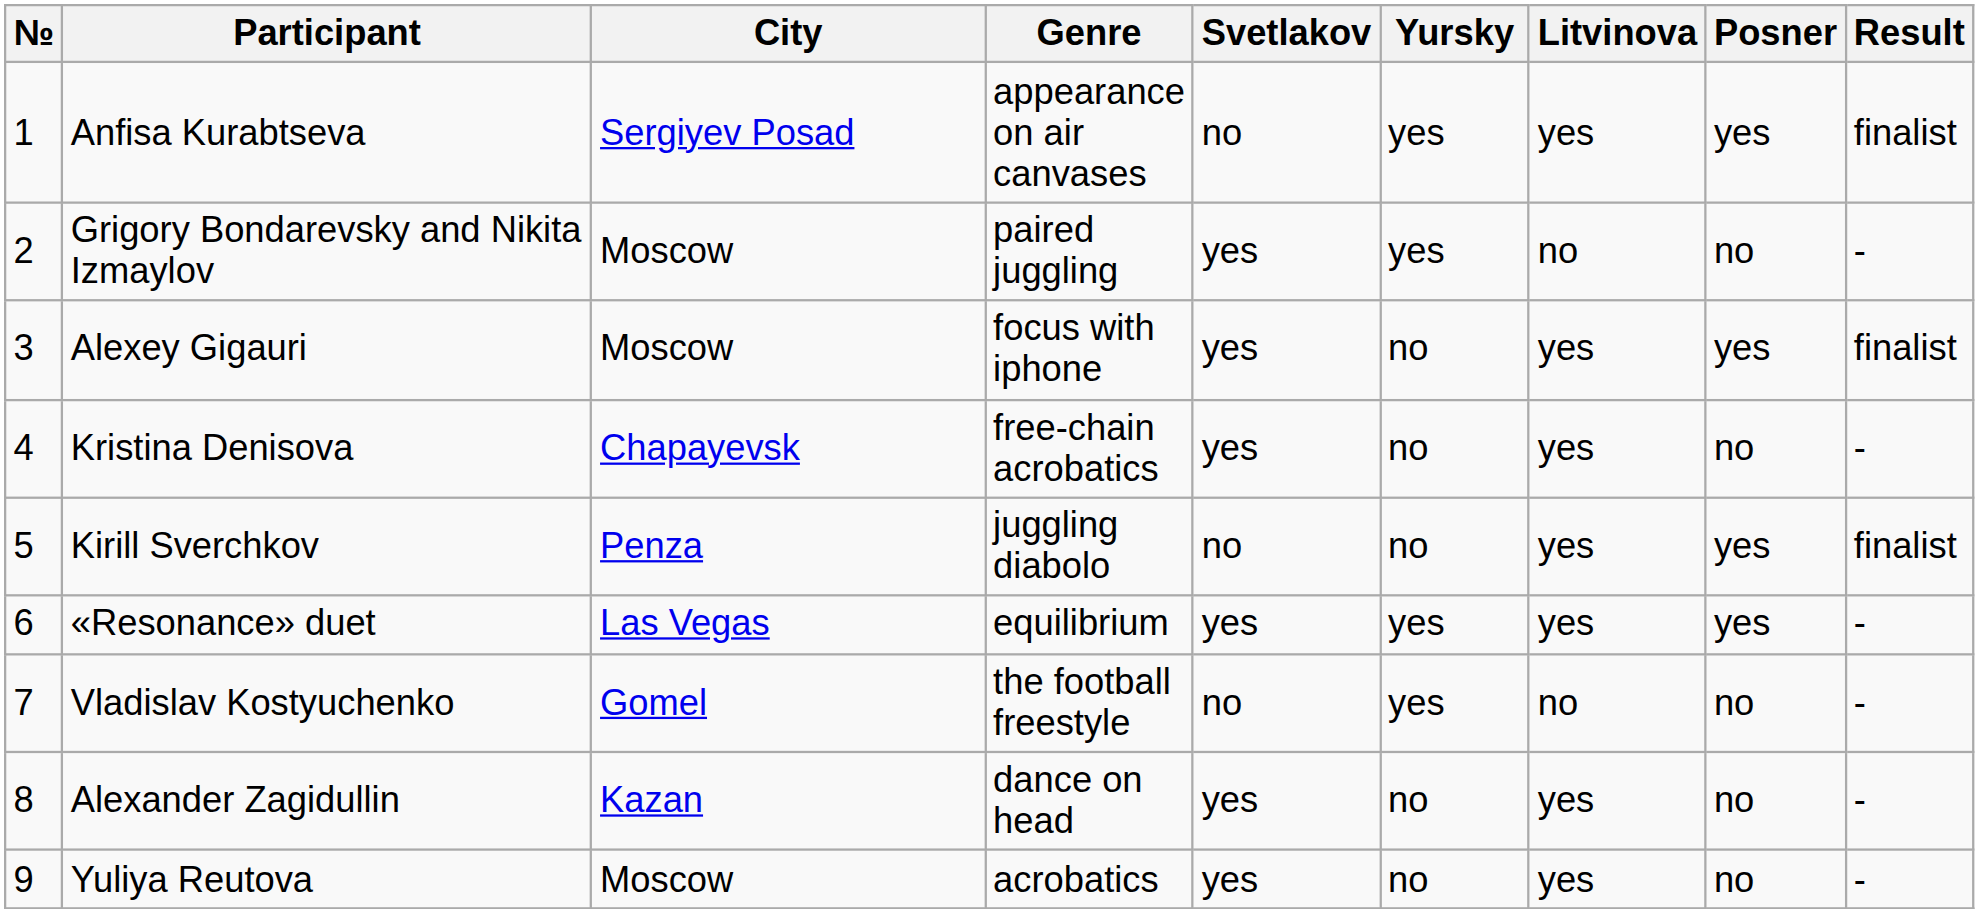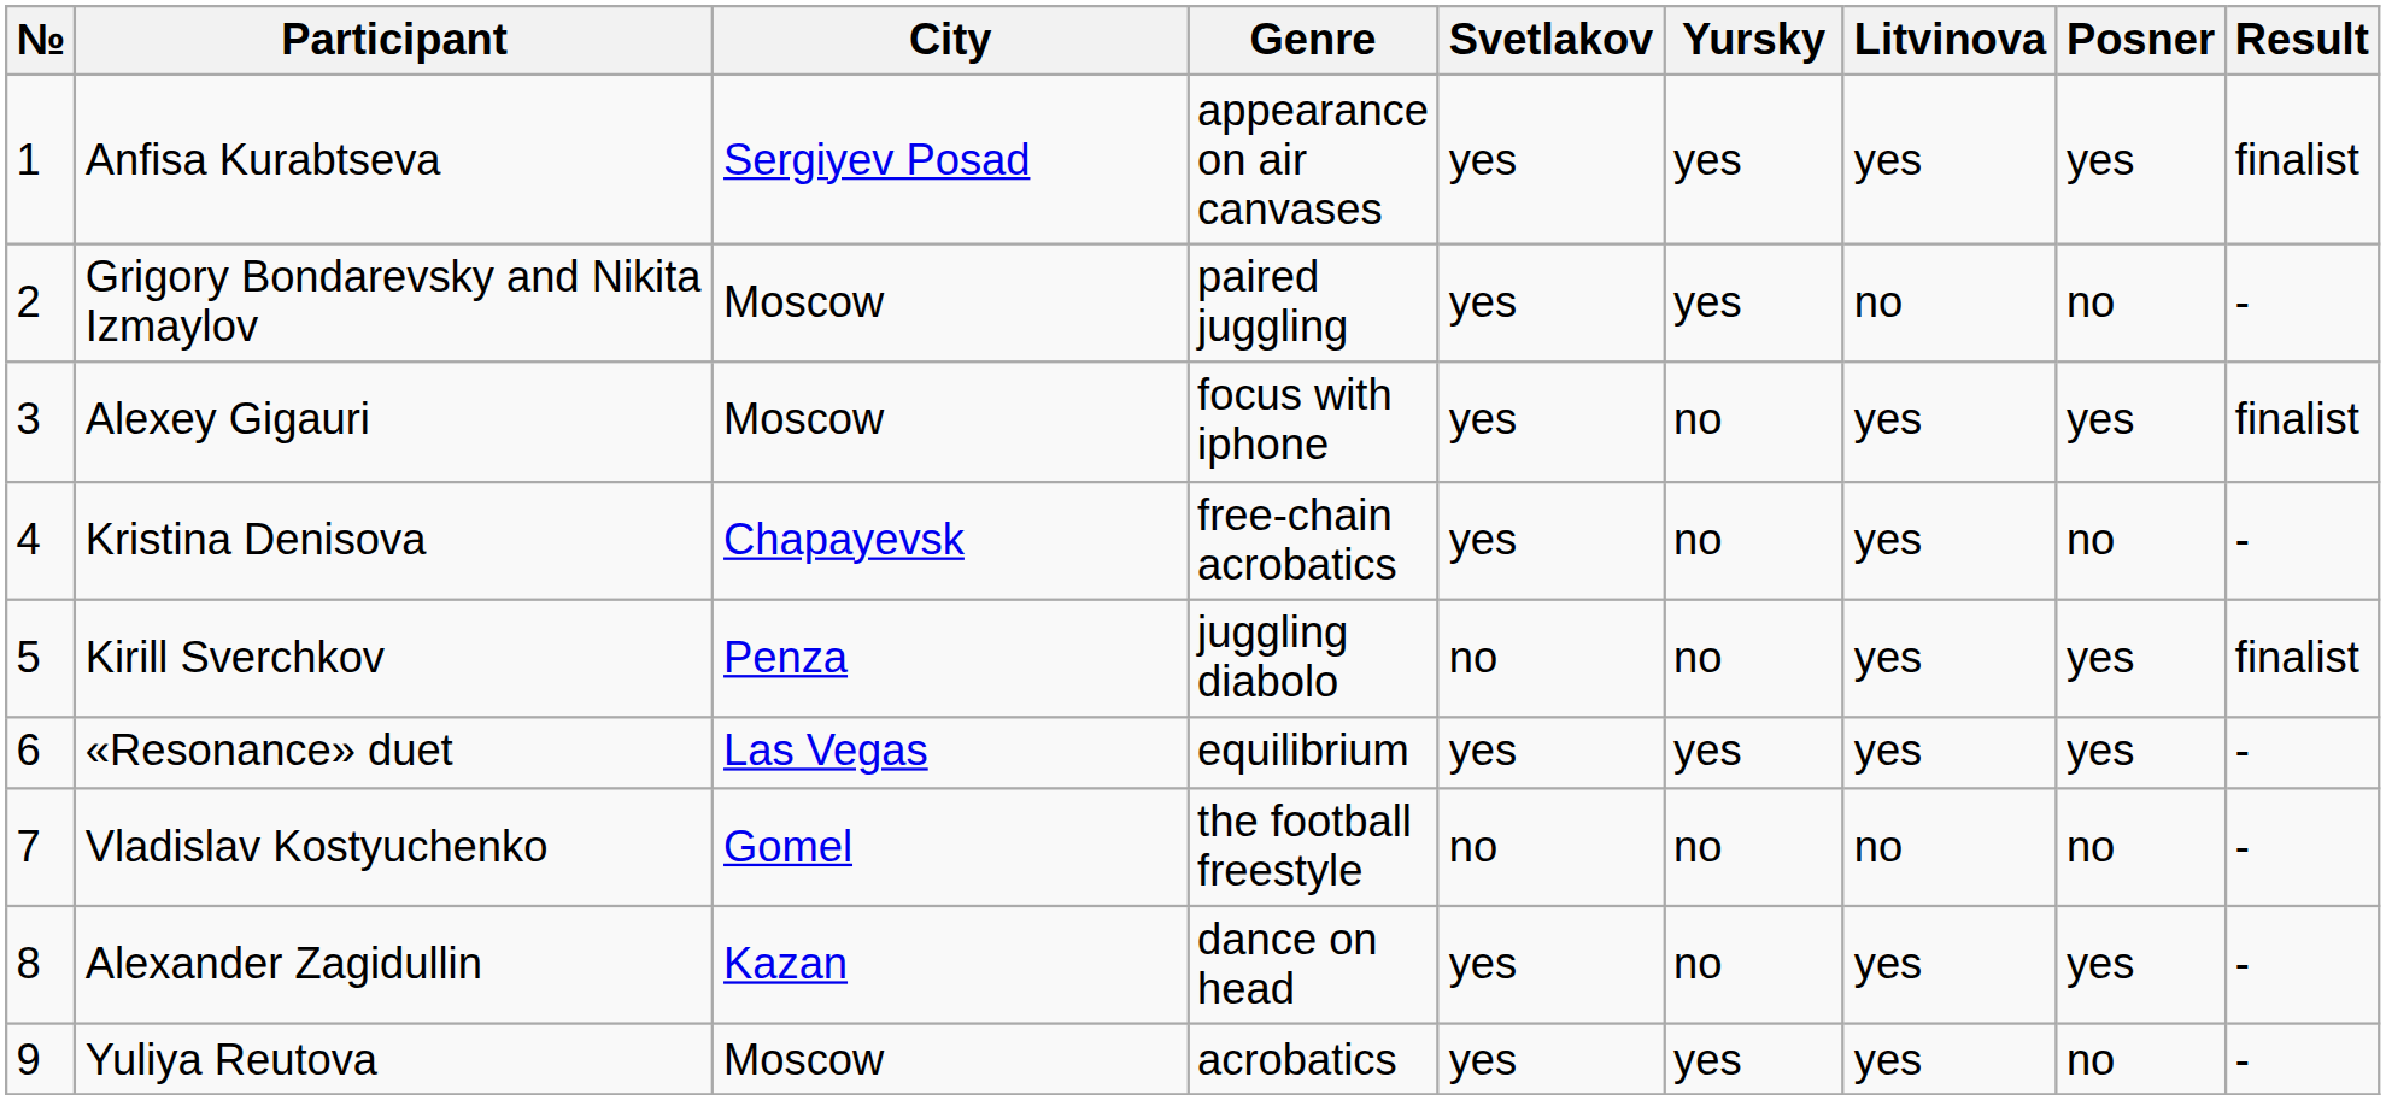Anfisa Kurabtseva | Svetlakov: no -> yes
Vladislav Kostyuchenko | Yursky: yes -> no
Alexander Zagidullin | Posner: no -> yes
Yuliya Reutova | Yursky: no -> yes
